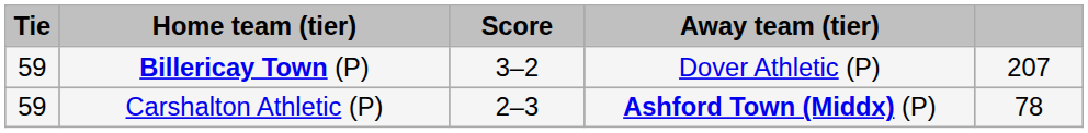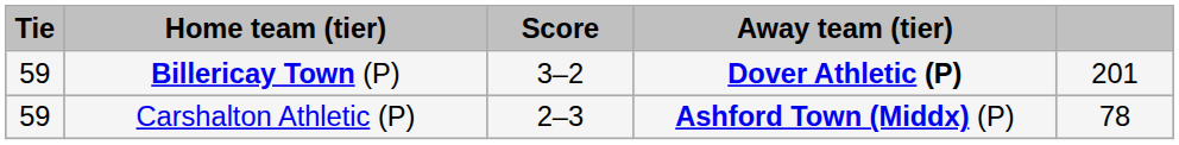Billericay Town (P) | Away team (tier): normal -> bold
Billericay Town (P) | column 5: 207 -> 201
